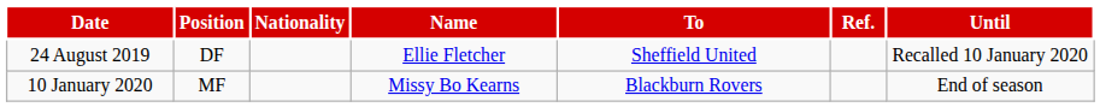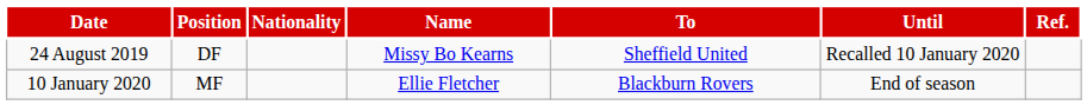columns swapped: Until <-> Ref.
24 August 2019 | Name: Ellie Fletcher -> Missy Bo Kearns
10 January 2020 | Name: Missy Bo Kearns -> Ellie Fletcher
